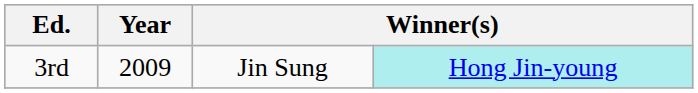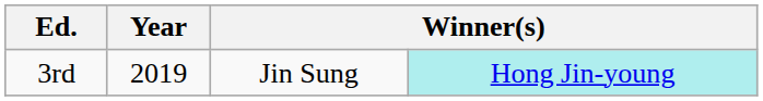3rd | Year: 2009 -> 2019
